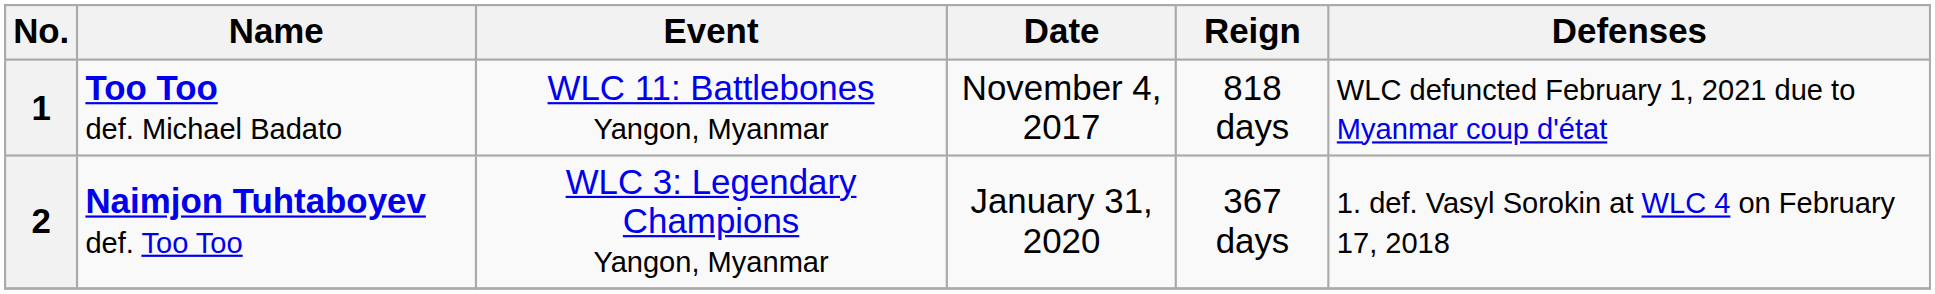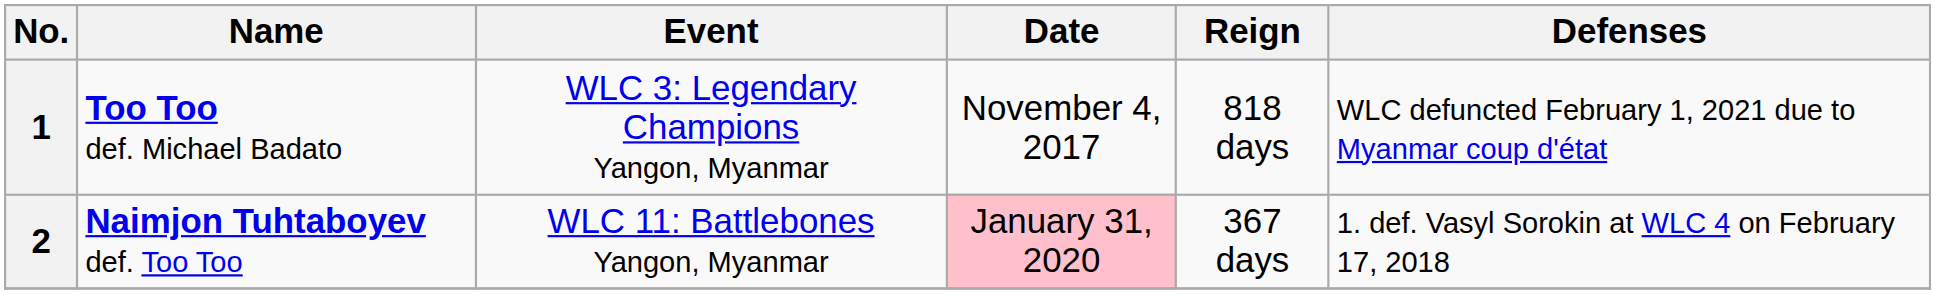1 | Event: WLC 11: Battlebones Yangon, Myanmar -> WLC 3: Legendary Champions Yangon, Myanmar
2 | Event: WLC 3: Legendary Champions Yangon, Myanmar -> WLC 11: Battlebones Yangon, Myanmar
2 | Date: no background -> pink background
